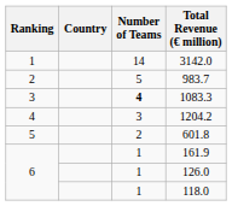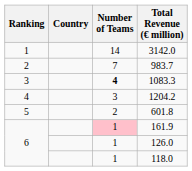983.7 | Number of Teams: 5 -> 7
161.9 | Number of Teams: no background -> pink background
